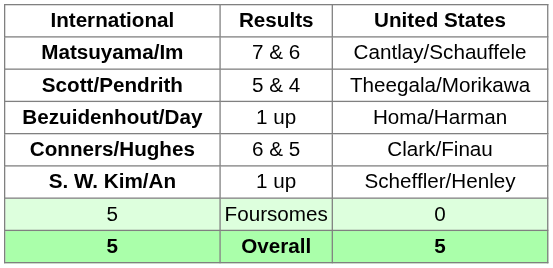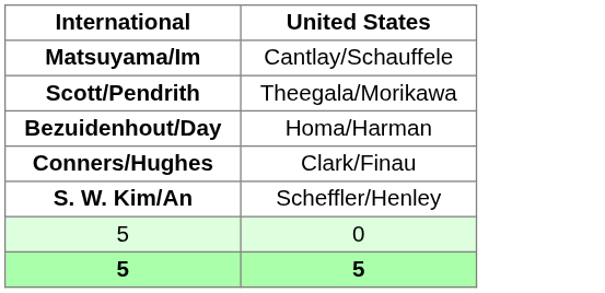- column: Results | 7 & 6 | 5 & 4 | 1 up | 6 & 5 | 1 up | Foursomes | Overall
